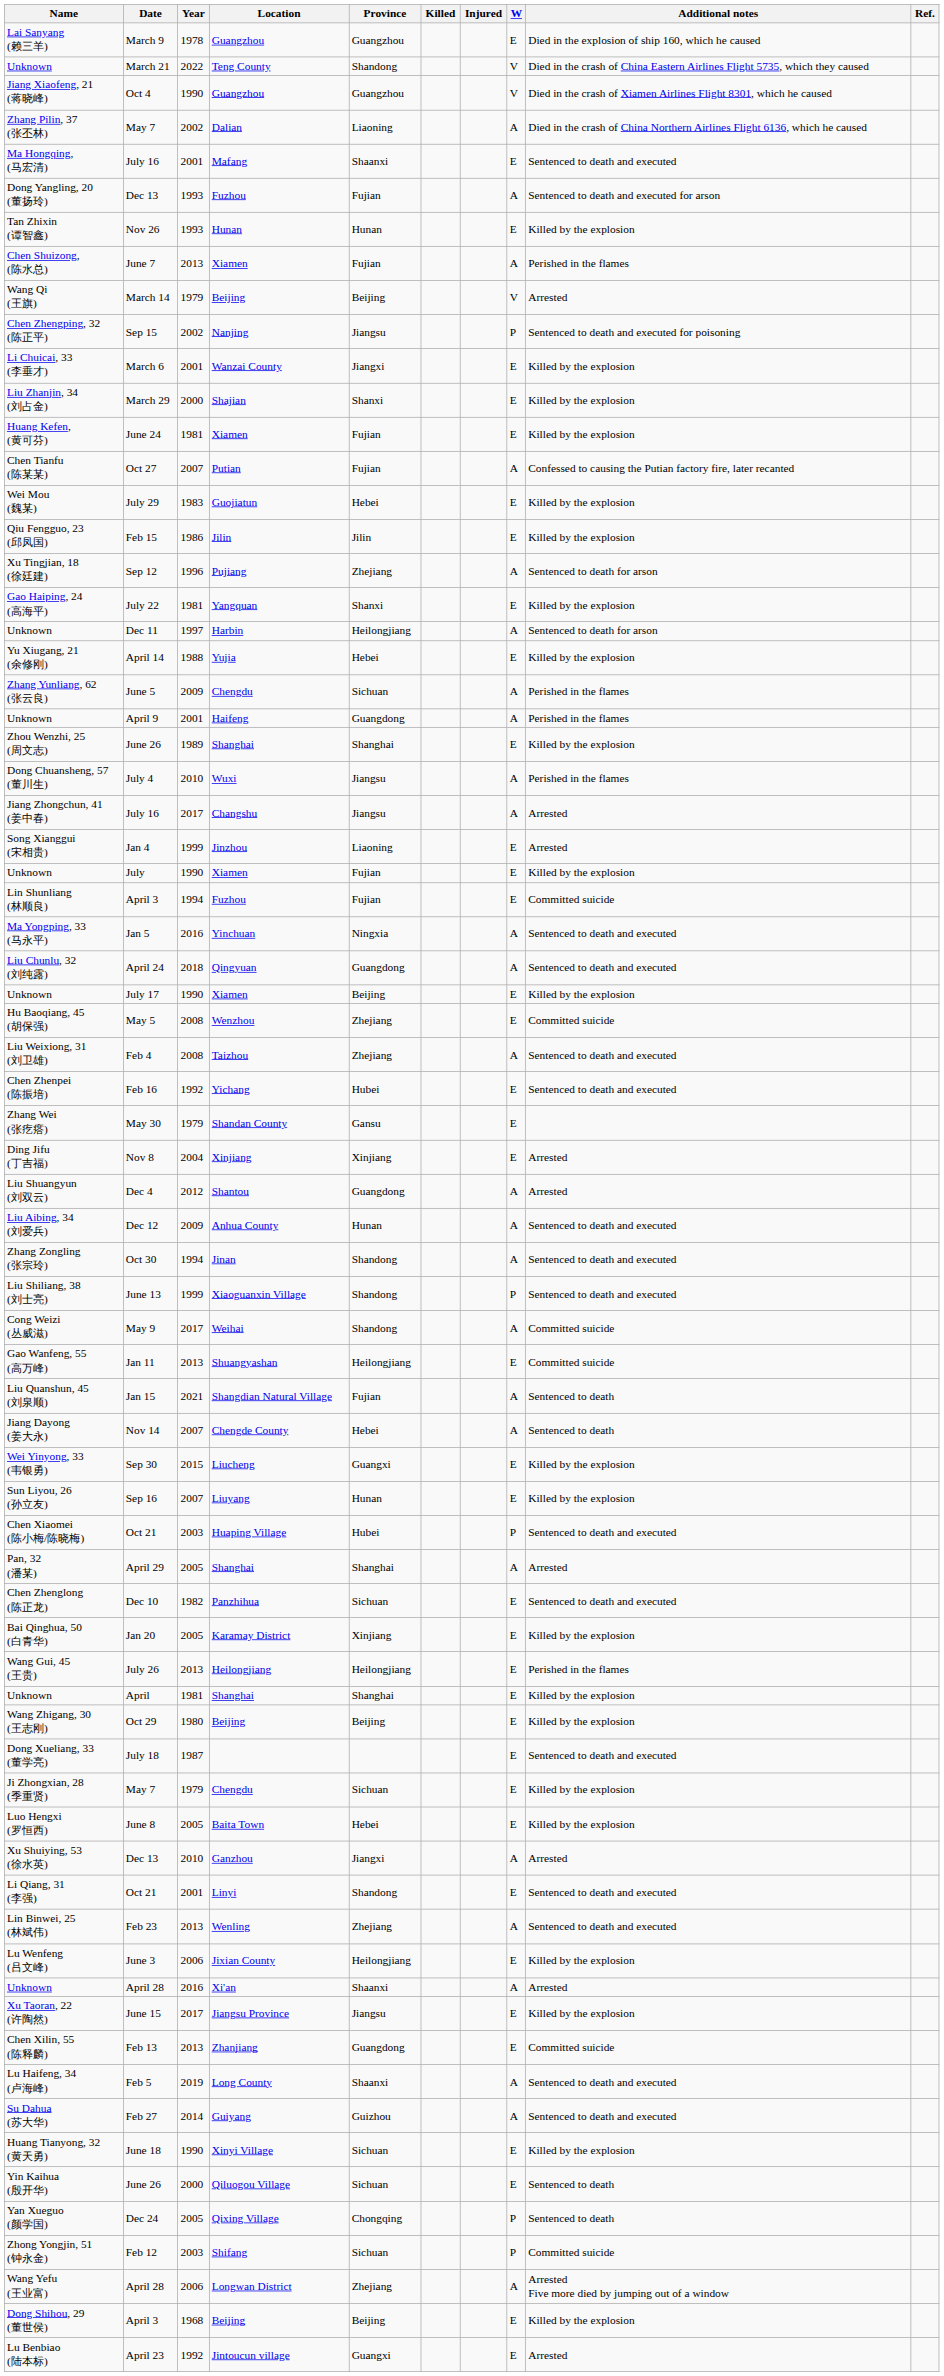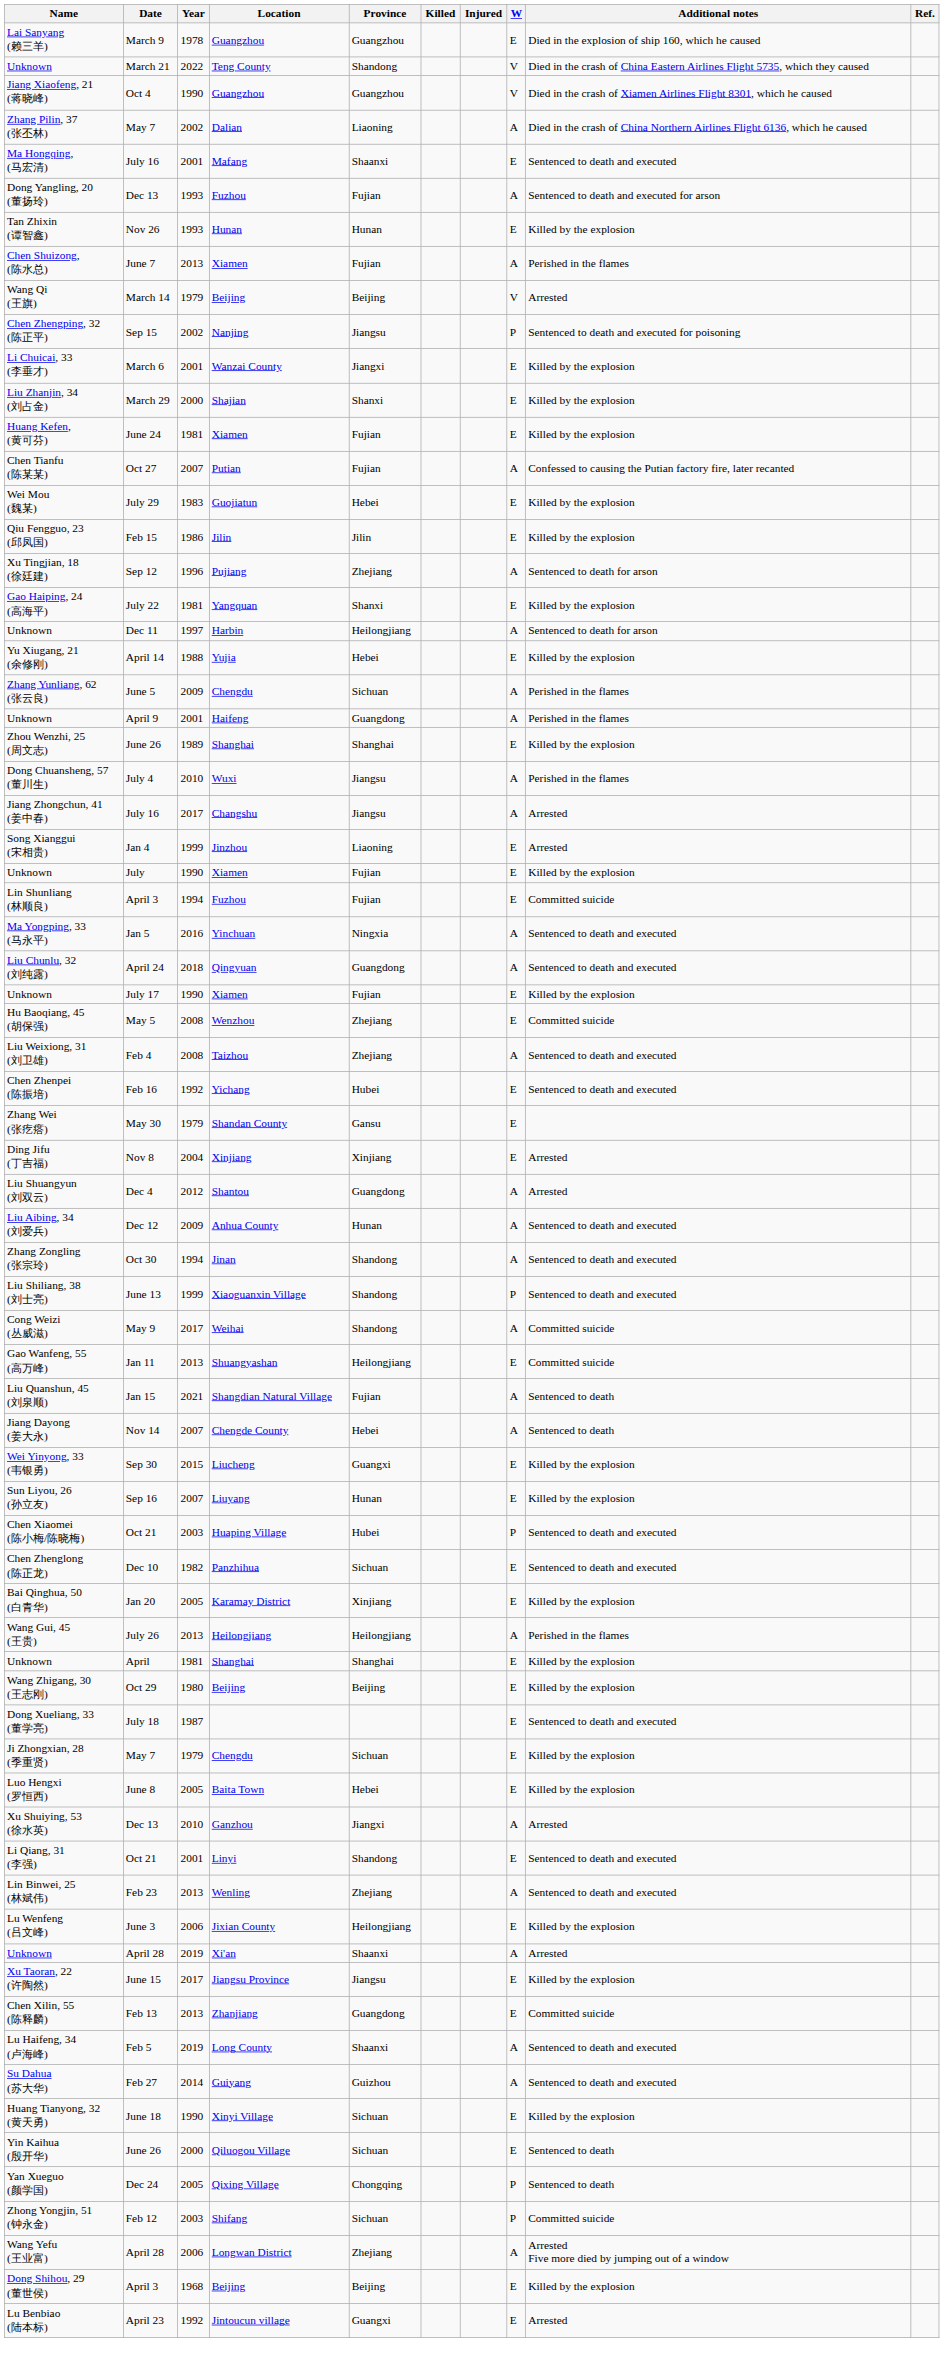Unknown / July 17 | Province: Beijing -> Fujian
- row: Pan, 32 (潘某) | April 29 | 2005 | Shanghai | Shanghai | A | Arrested
Wang Gui, 45 (王贵) | W: E -> A
Unknown / April 28 | Year: 2016 -> 2019
